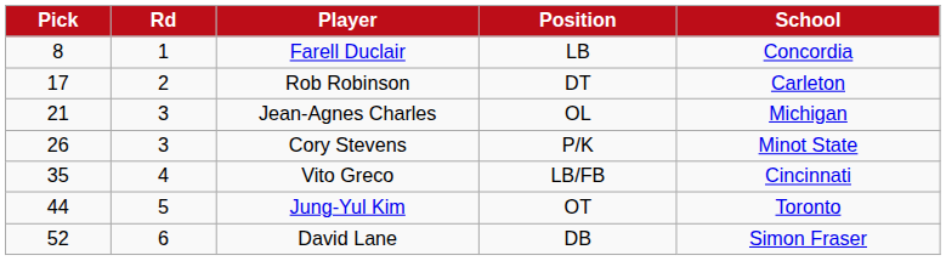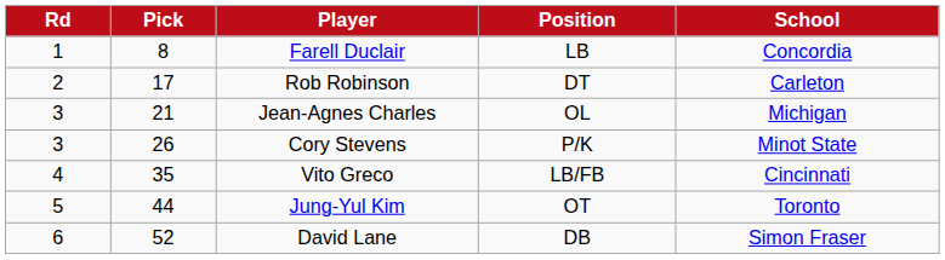columns swapped: Rd <-> Pick
